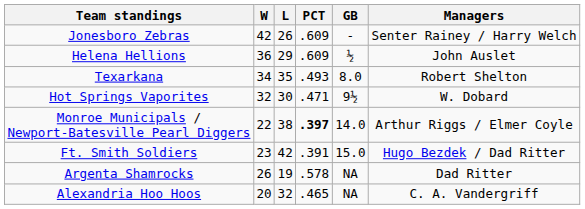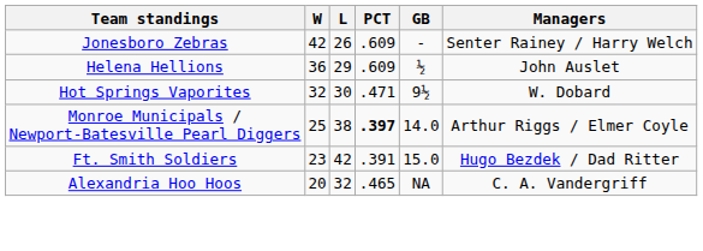- row: Texarkana | 34 | 35 | .493 | 8.0 | Robert Shelton
Monroe Municipals / Newport-Batesville Pearl Diggers | W: 22 -> 25
- row: Argenta Shamrocks | 26 | 19 | .578 | NA | Dad Ritter
